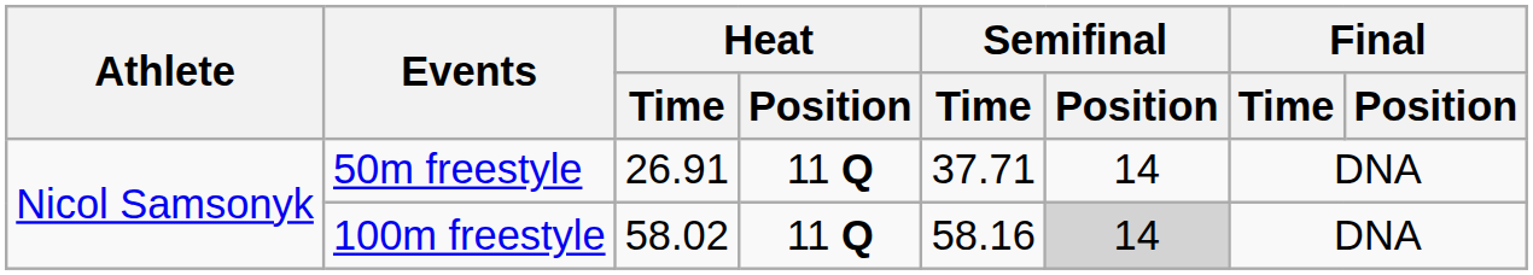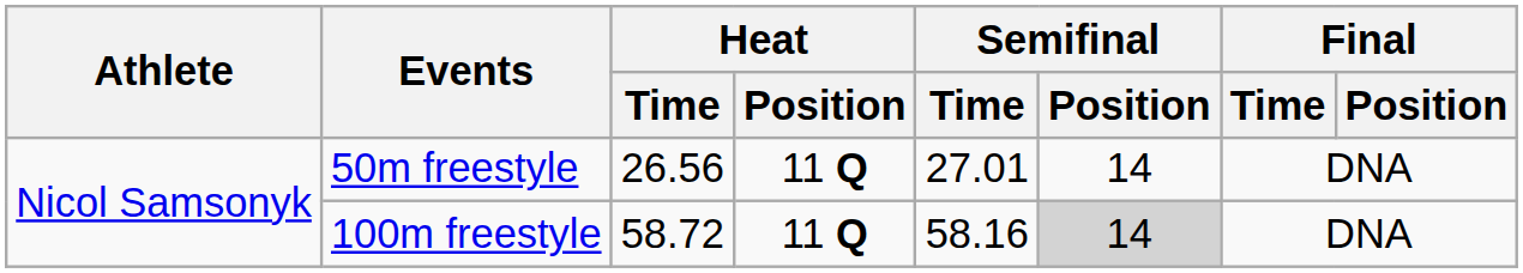50m freestyle | Heat / Time: 26.91 -> 26.56
50m freestyle | Semifinal / Time: 37.71 -> 27.01
100m freestyle | Heat / Time: 58.02 -> 58.72
